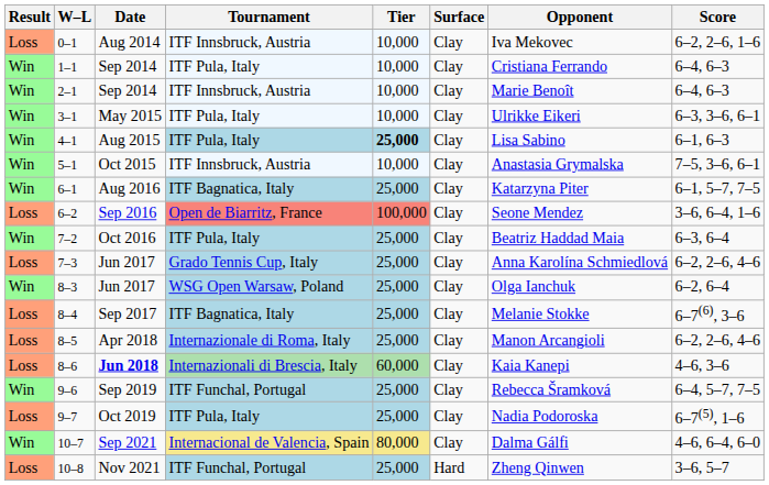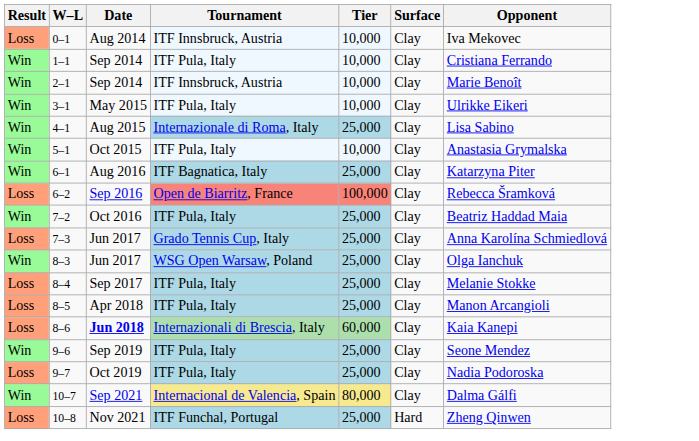- column: Score | 6–2, 2–6, 1–6 | 6–4, 6–3 | 6–4, 6–3 | 6–3, 3–6, 6–1 | 6–1, 6–3 | 7–5, 3–6, 6–1 | 6–1, 5–7, 7–5 | 3–6, 6–4, 1–6 | 6–3, 6–4 | 6–2, 2–6, 4–6 | 6–2, 6–4 | 6–7(6), 3–6 | 6–2, 2–6, 4–6 | 4–6, 3–6 | 6–4, 5–7, 7–5 | 6–7(5), 1–6 | 4–6, 6–4, 6–0 | 3–6, 5–7
4–1 | Tournament: ITF Pula, Italy -> Internazionale di Roma, Italy
4–1 | Tier: bold -> normal
5–1 | Tournament: ITF Innsbruck, Austria -> ITF Pula, Italy
6–2 | Opponent: Seone Mendez -> Rebecca Šramková
8–4 | Tournament: ITF Bagnatica, Italy -> ITF Pula, Italy
8–5 | Tournament: Internazionale di Roma, Italy -> ITF Pula, Italy
9–6 | Tournament: ITF Funchal, Portugal -> ITF Pula, Italy
9–6 | Opponent: Rebecca Šramková -> Seone Mendez
